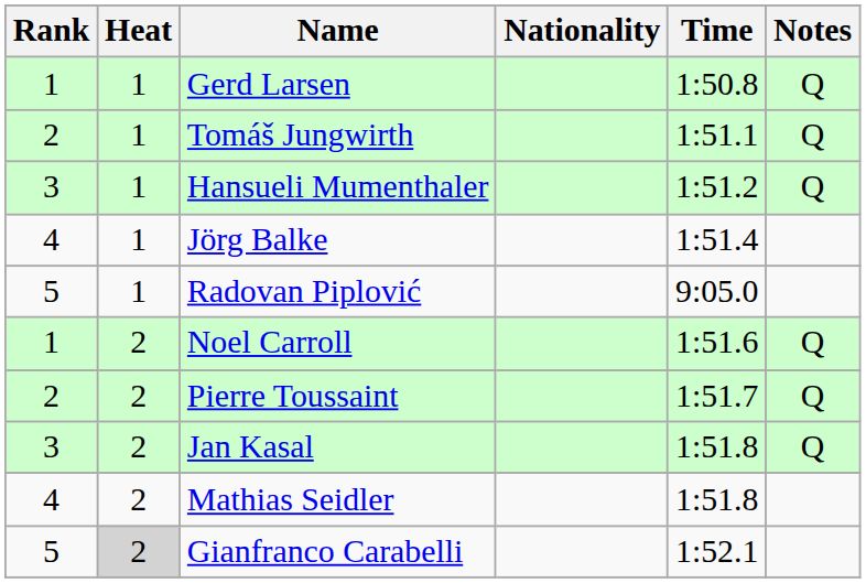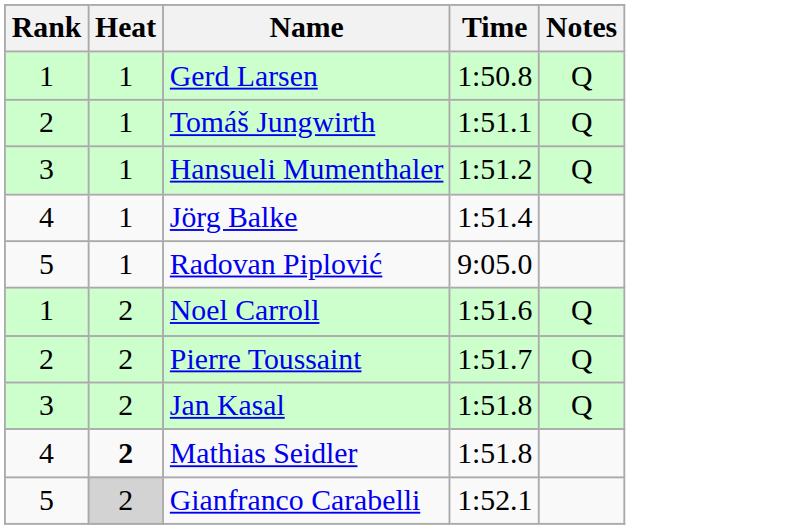- column: Nationality
Mathias Seidler | Heat: normal -> bold
